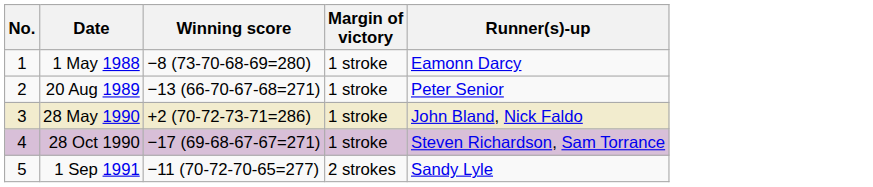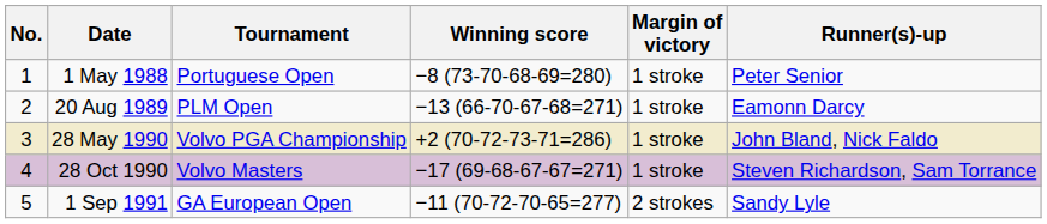+ column: Tournament | Portuguese Open | PLM Open | Volvo PGA Championship | Volvo Masters | GA European Open
1 May 1988 | Runner(s)-up: Eamonn Darcy -> Peter Senior
20 Aug 1989 | Runner(s)-up: Peter Senior -> Eamonn Darcy
